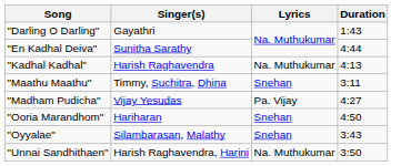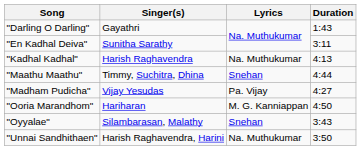"En Kadhal Deiva" | Duration: 4:44 -> 3:11
"Maathu Maathu" | Duration: 3:11 -> 4:44
"Ooria Marandhom" | Lyrics: Snehan -> M. G. Kanniappan
